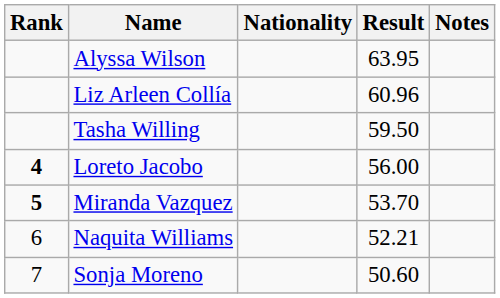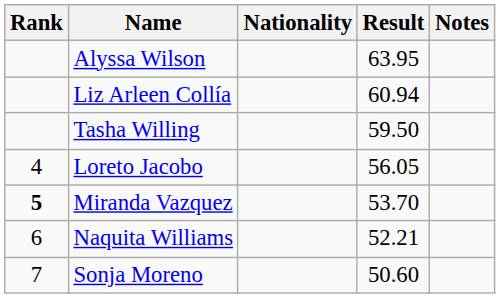Liz Arleen Collía | Result: 60.96 -> 60.94
Loreto Jacobo | Rank: bold -> normal
Loreto Jacobo | Result: 56.00 -> 56.05
